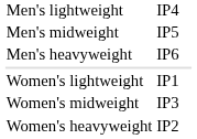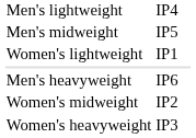rows swapped: Men's heavyweight <-> Women's lightweight
Women's midweight | column 2: IP3 -> IP2
Women's heavyweight | column 2: IP2 -> IP3
